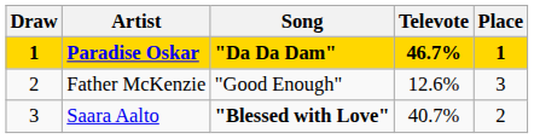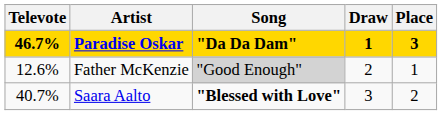columns swapped: Draw <-> Televote
Paradise Oskar | Place: 1 -> 3
Father McKenzie | Song: no background -> lightgrey background
Father McKenzie | Place: 3 -> 1
